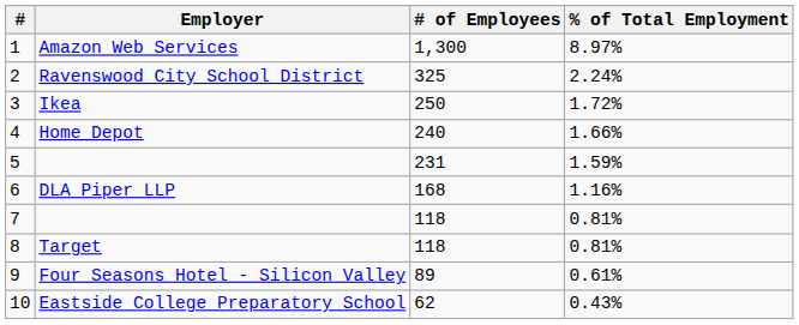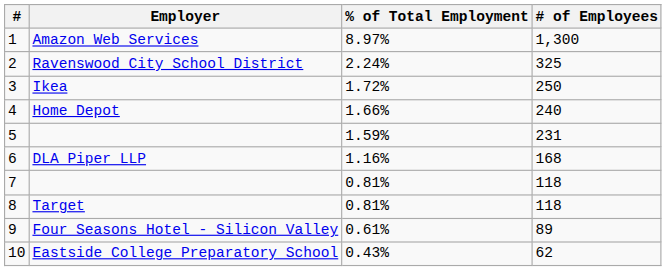columns swapped: # of Employees <-> % of Total Employment
